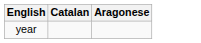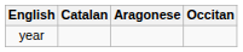+ column: Occitan
